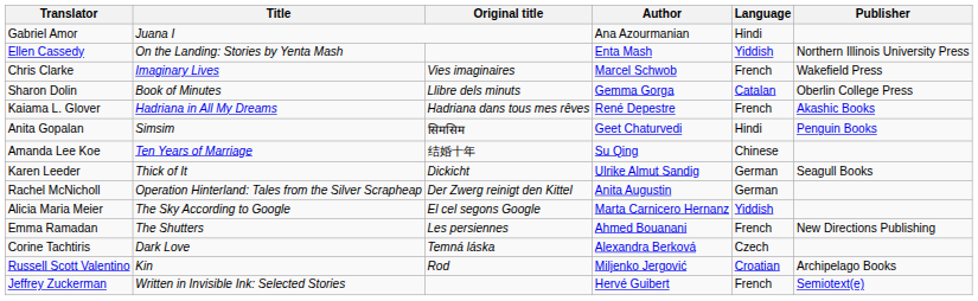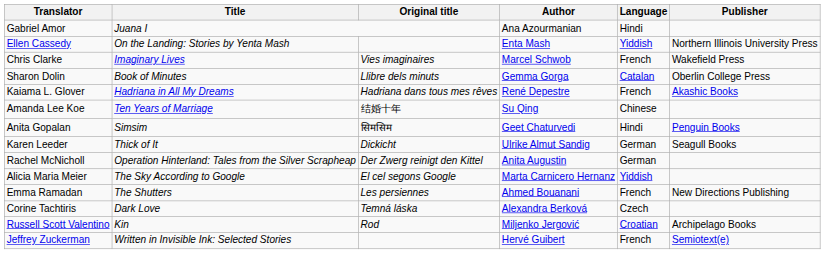rows swapped: Anita Gopalan <-> Amanda Lee Koe
